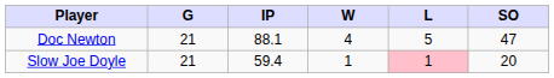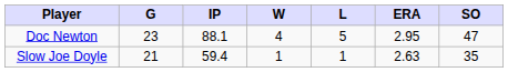+ column: ERA | 2.95 | 2.63
Doc Newton | G: 21 -> 23
Slow Joe Doyle | L: pink background -> no background
Slow Joe Doyle | SO: 20 -> 35
